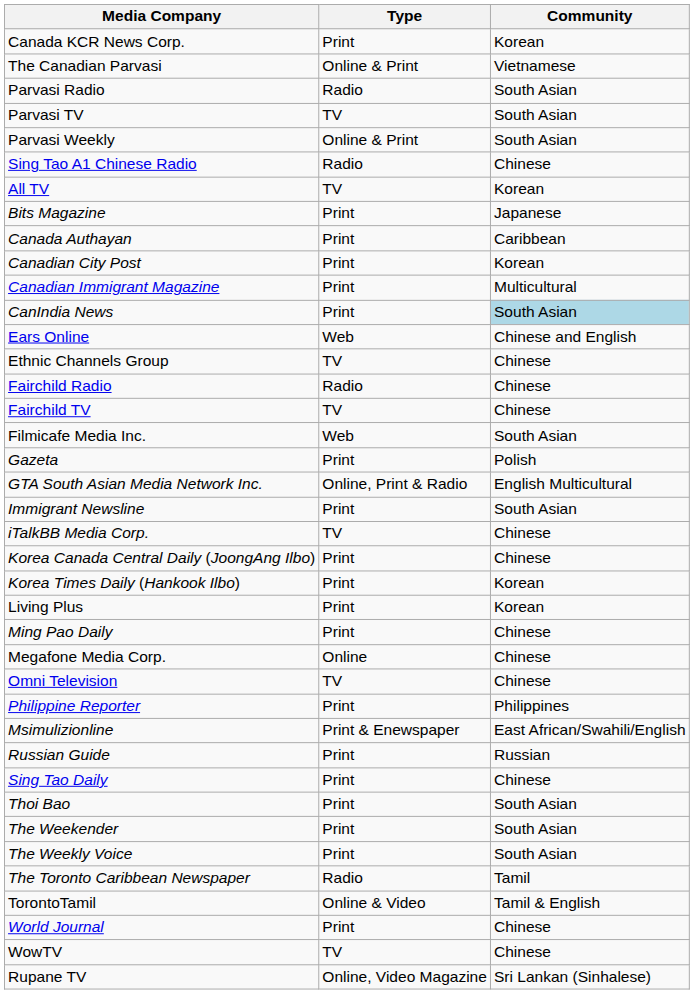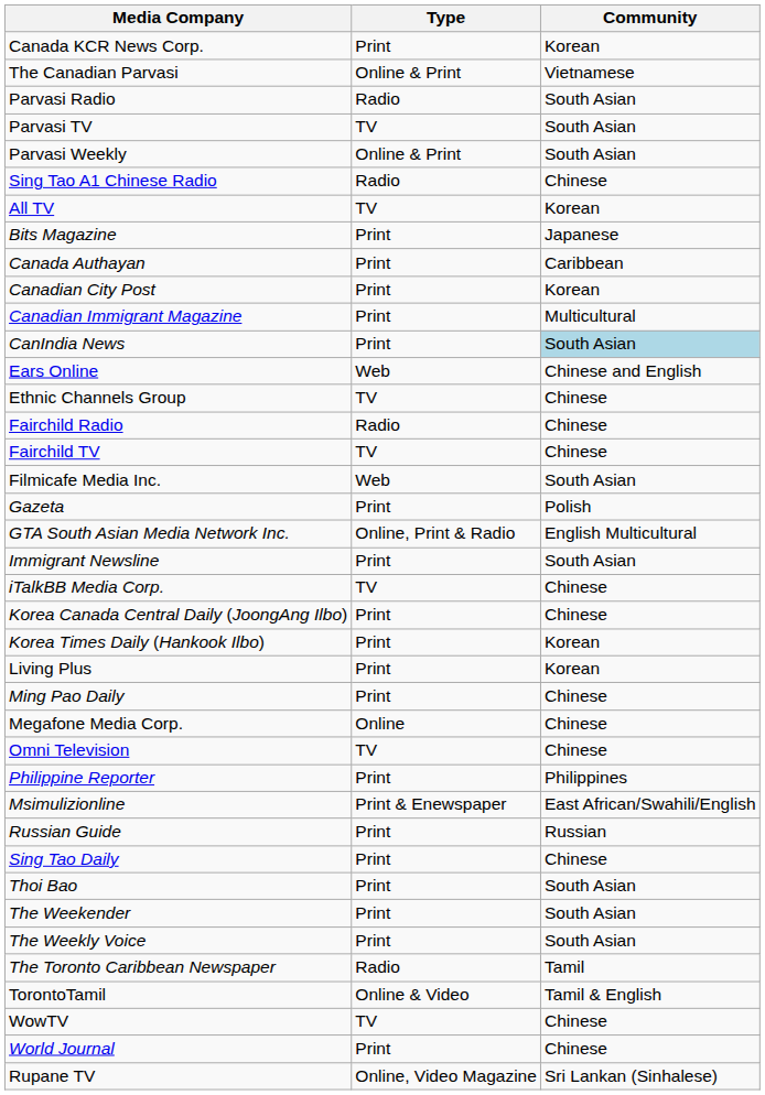rows swapped: World Journal <-> WowTV
